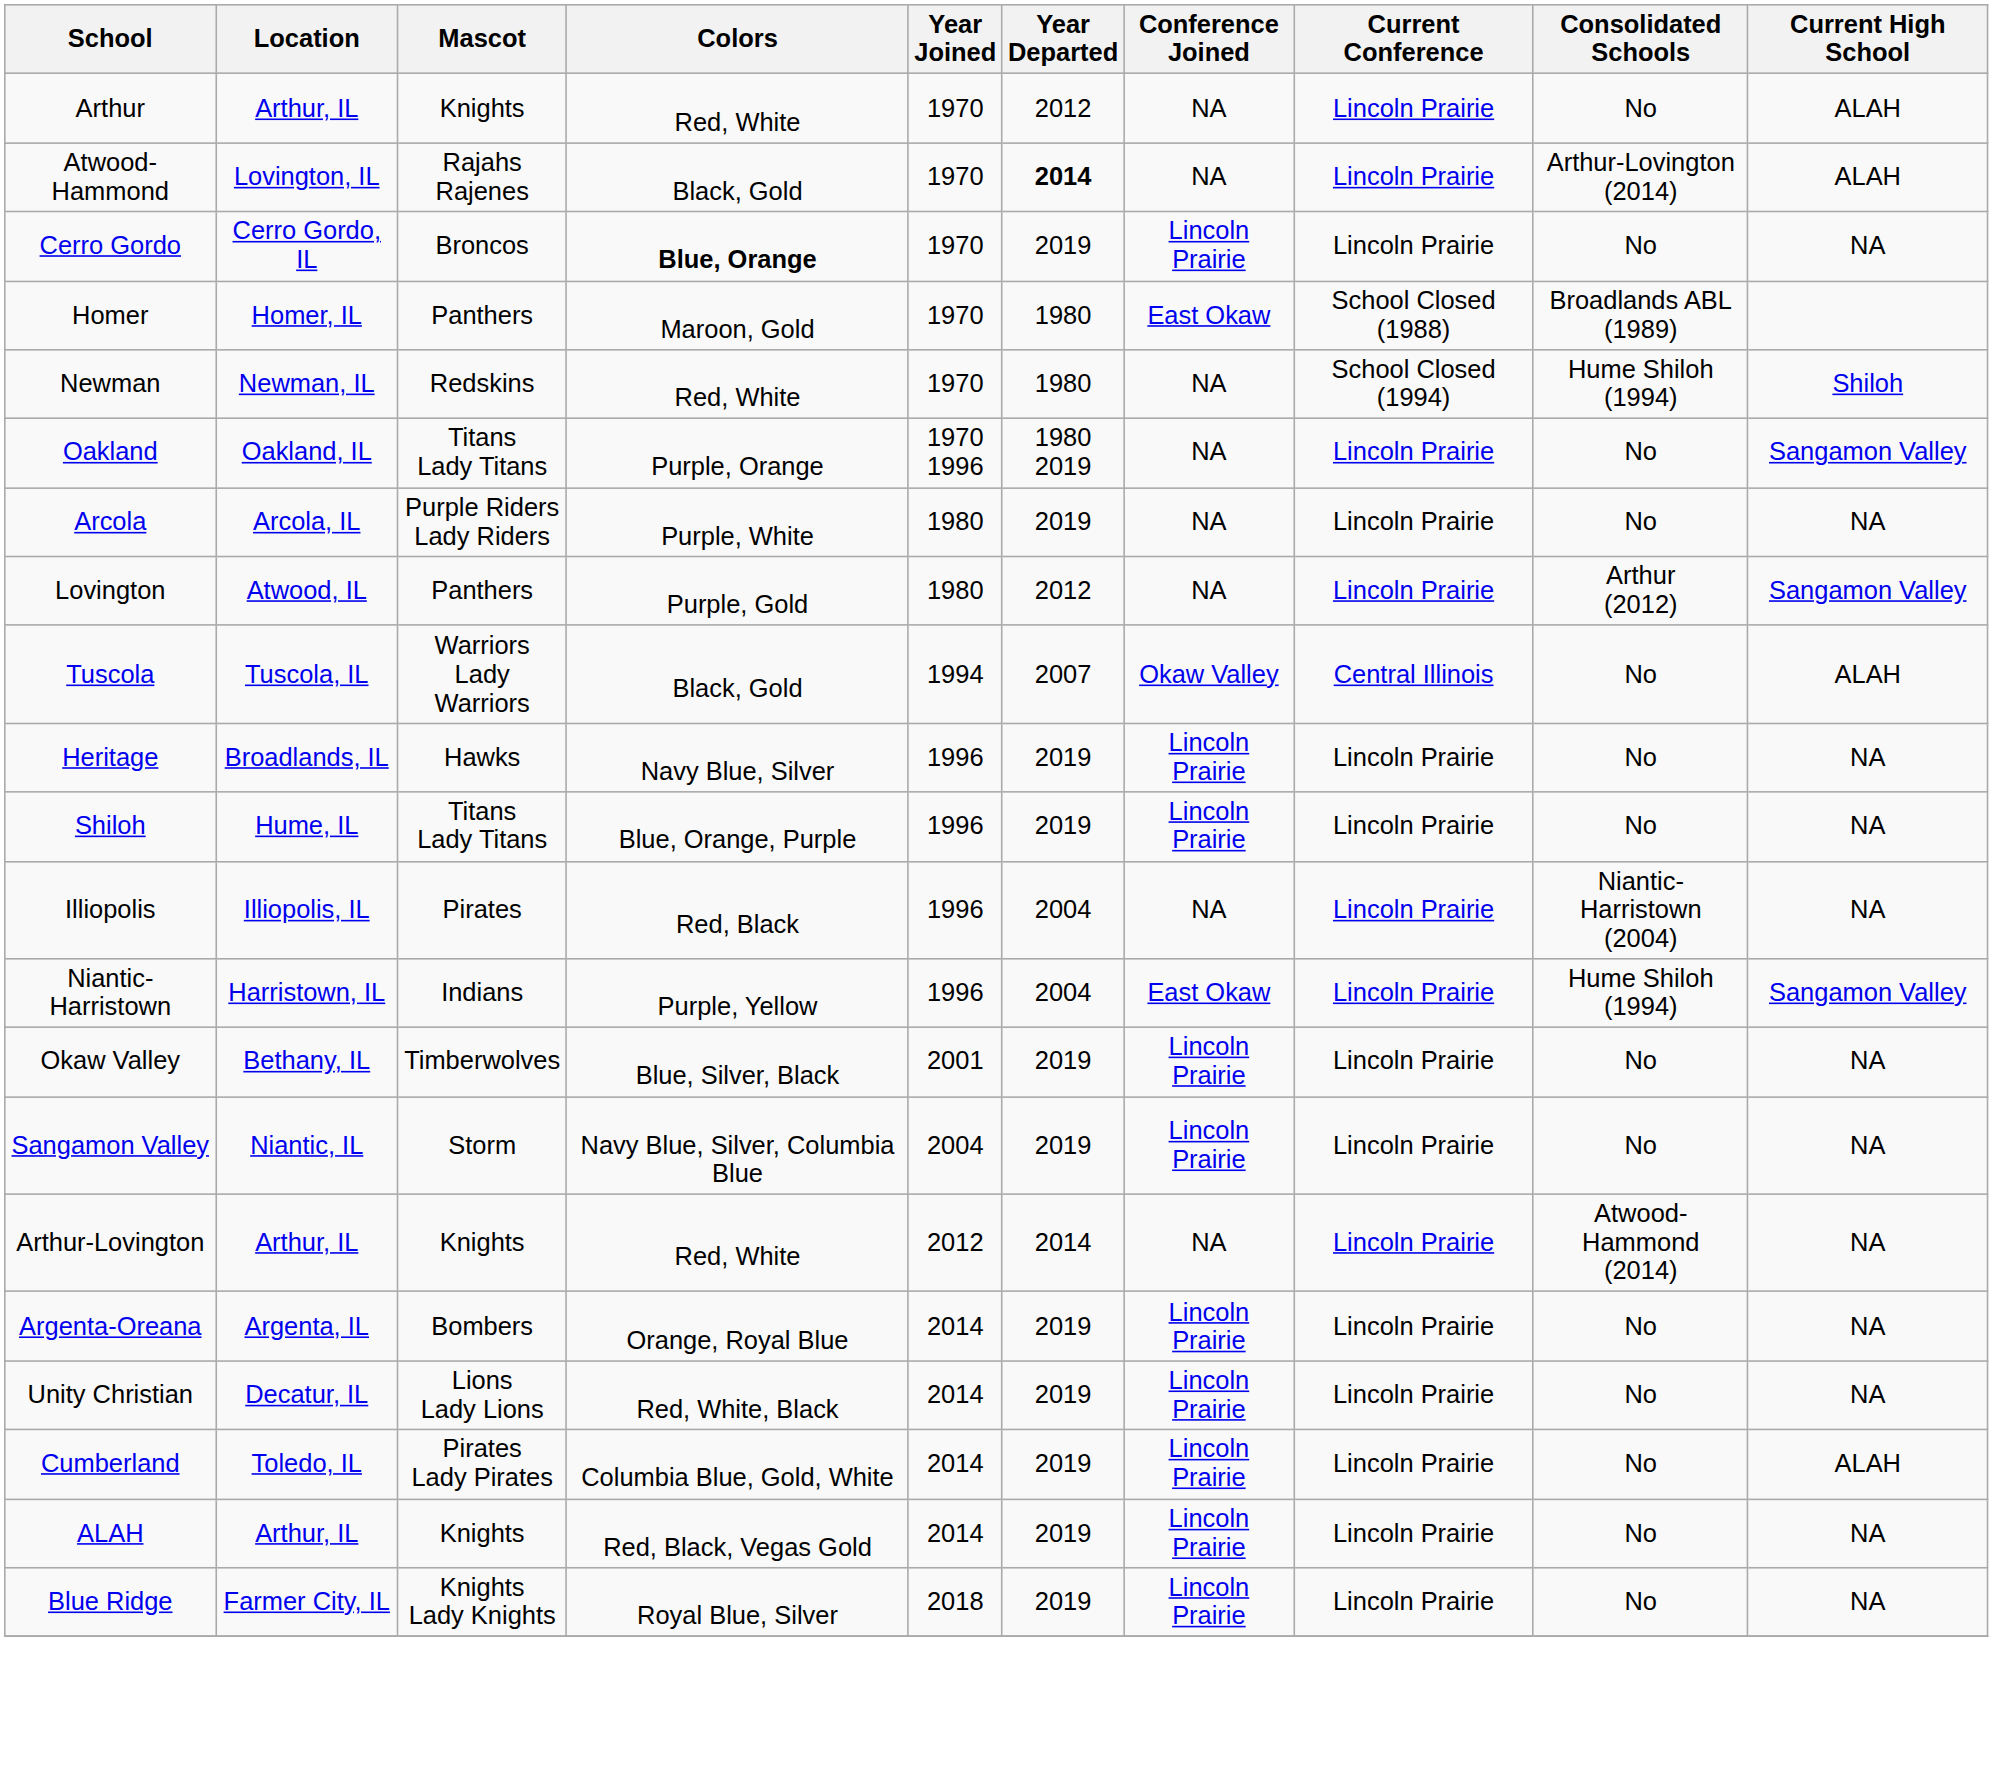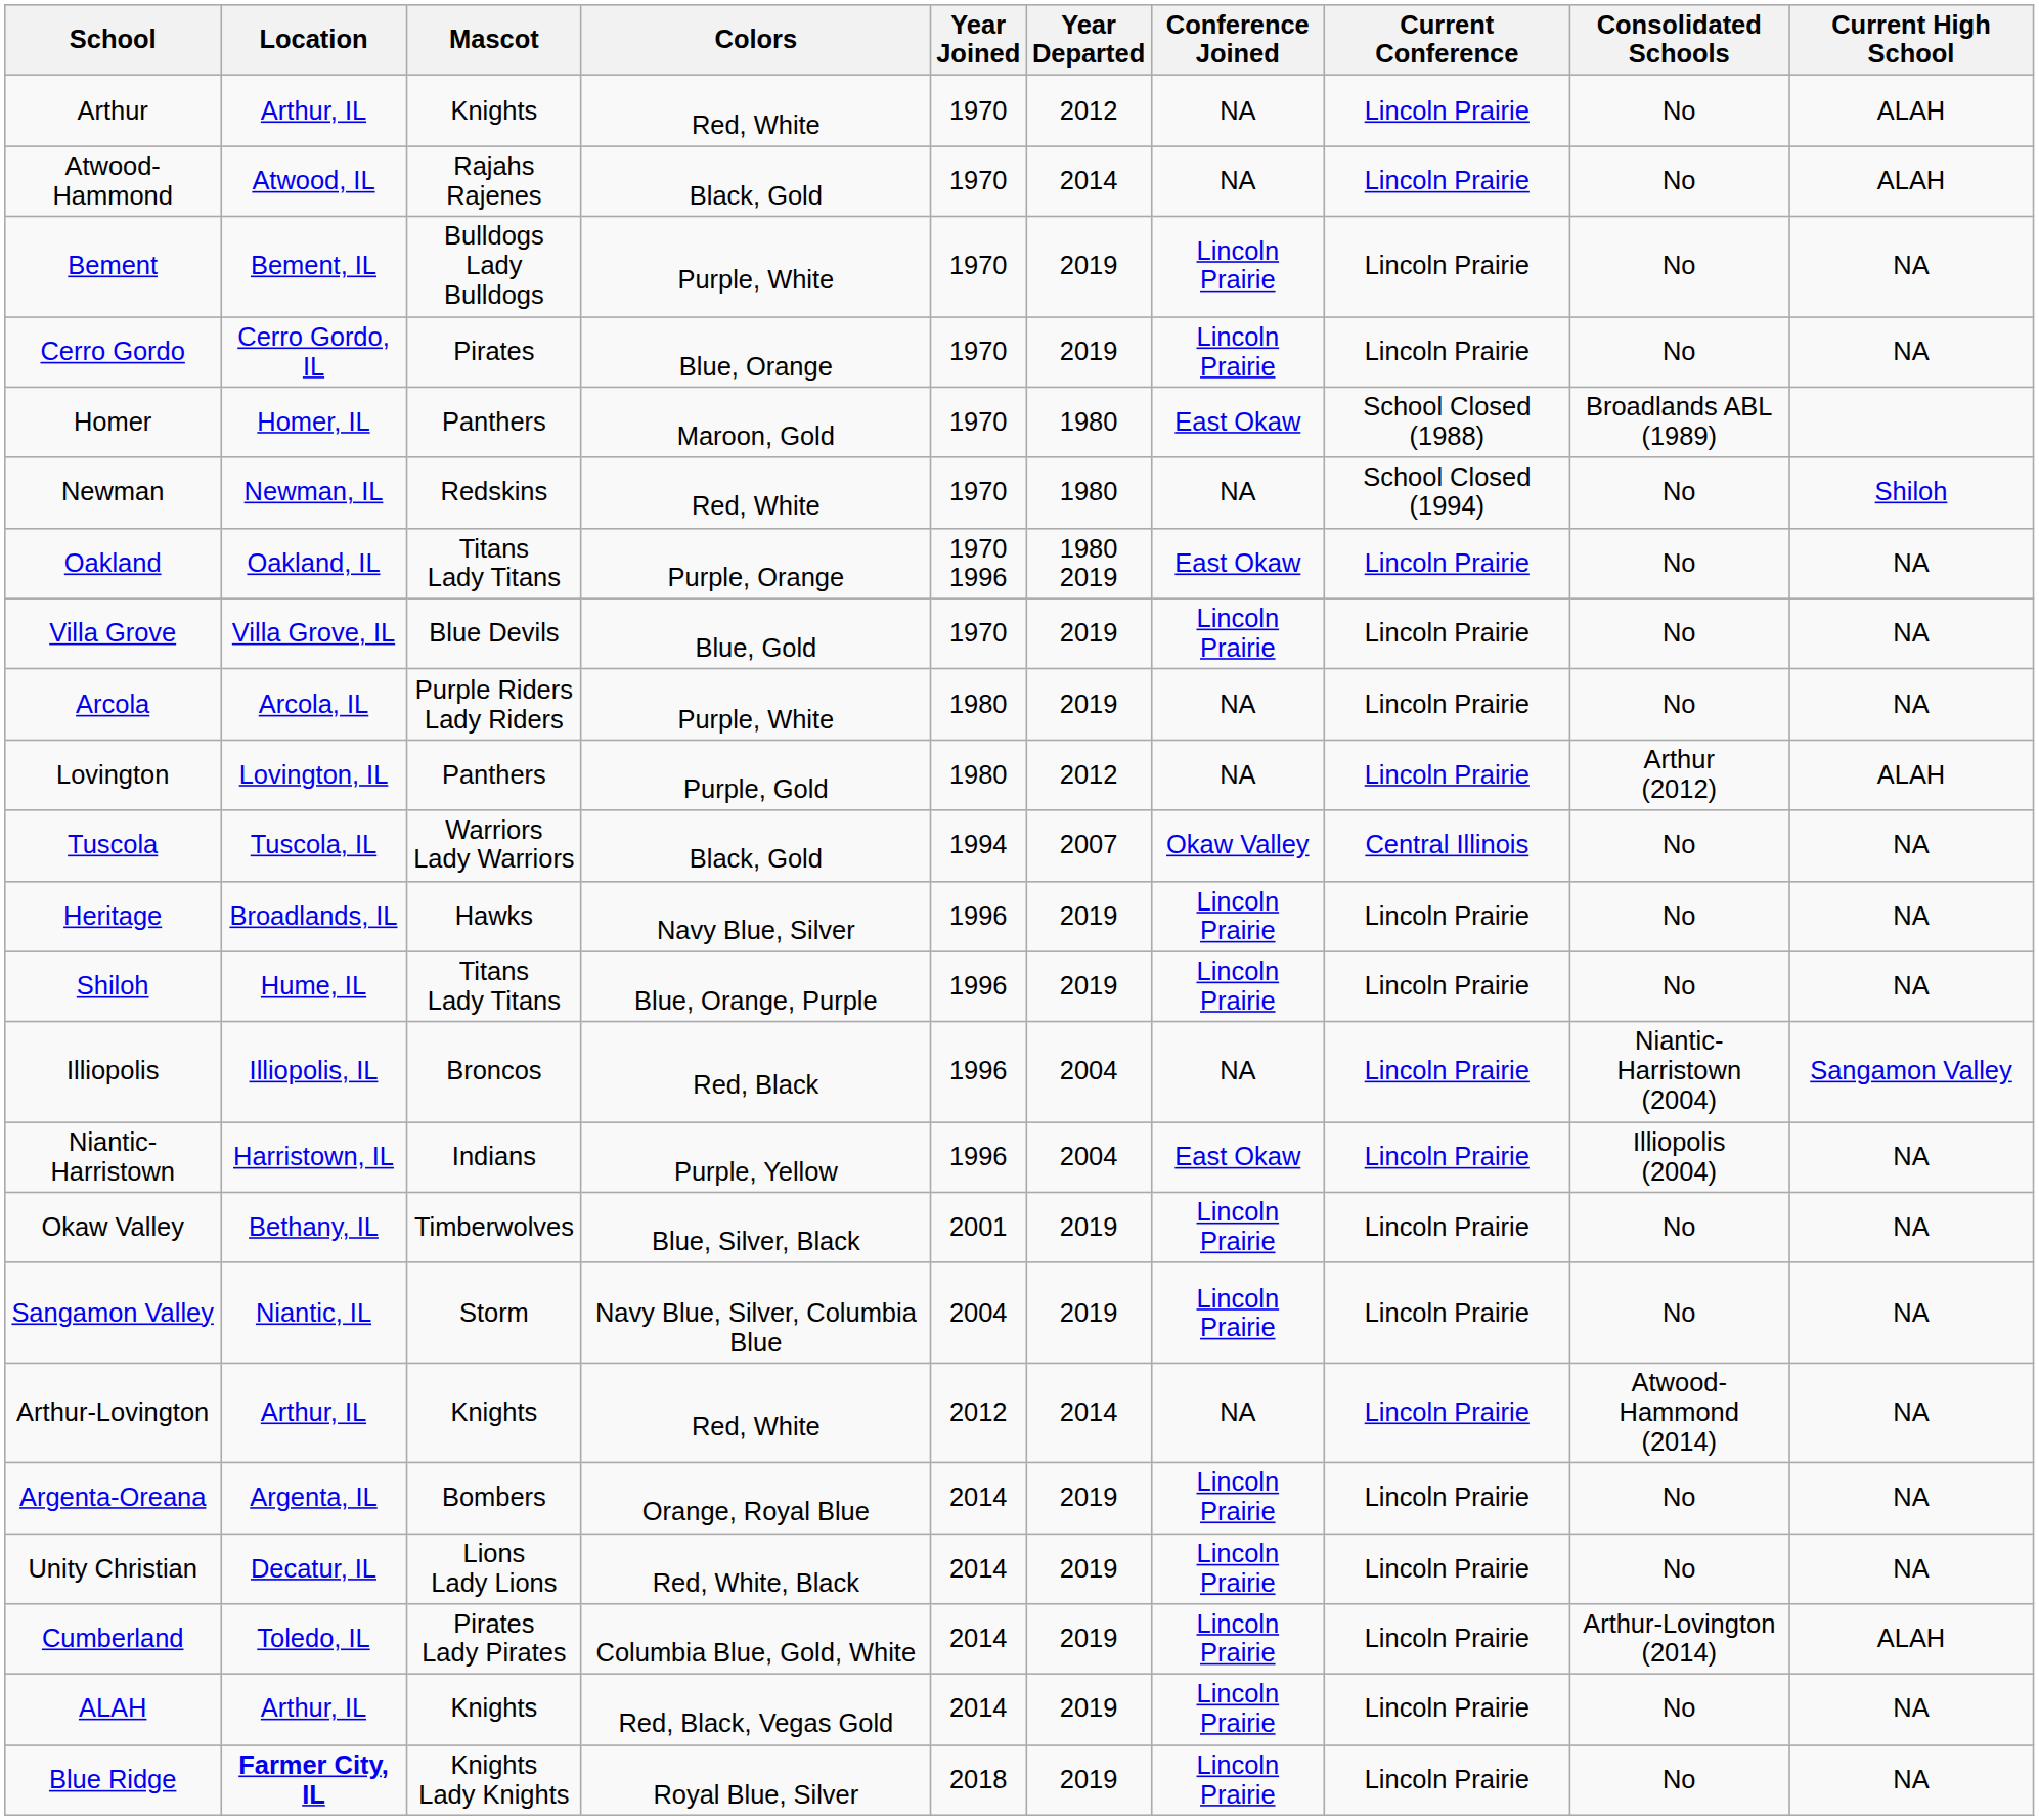Atwood-Hammond | Location: Lovington, IL -> Atwood, IL
Atwood-Hammond | Year Departed: bold -> normal
Atwood-Hammond | Consolidated Schools: Arthur-Lovington (2014) -> No
+ row: Bement | Bement, IL | Bulldogs Lady Bulldogs | Purple, White | 1970 | 2019 | Lincoln Prairie | Lincoln Prairie | No | NA
Cerro Gordo | Mascot: Broncos -> Pirates
Cerro Gordo | Colors: bold -> normal
Newman | Consolidated Schools: Hume Shiloh (1994) -> No
Oakland | Conference Joined: NA -> East Okaw
Oakland | Current High School: Sangamon Valley -> NA
+ row: Villa Grove | Villa Grove, IL | Blue Devils | Blue, Gold | 1970 | 2019 | Lincoln Prairie | Lincoln Prairie | No | NA
Lovington | Location: Atwood, IL -> Lovington, IL
Lovington | Current High School: Sangamon Valley -> ALAH
Tuscola | Current High School: ALAH -> NA
Illiopolis | Mascot: Pirates -> Broncos
Illiopolis | Current High School: NA -> Sangamon Valley
Niantic-Harristown | Consolidated Schools: Hume Shiloh (1994) -> Illiopolis (2004)
Niantic-Harristown | Current High School: Sangamon Valley -> NA
Cumberland | Consolidated Schools: No -> Arthur-Lovington (2014)
Blue Ridge | Location: normal -> bold
